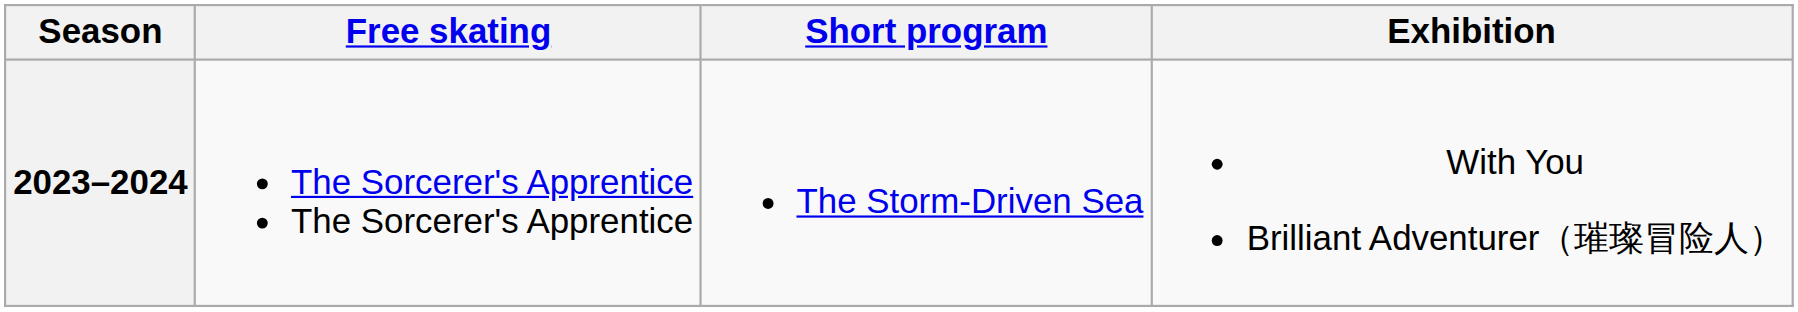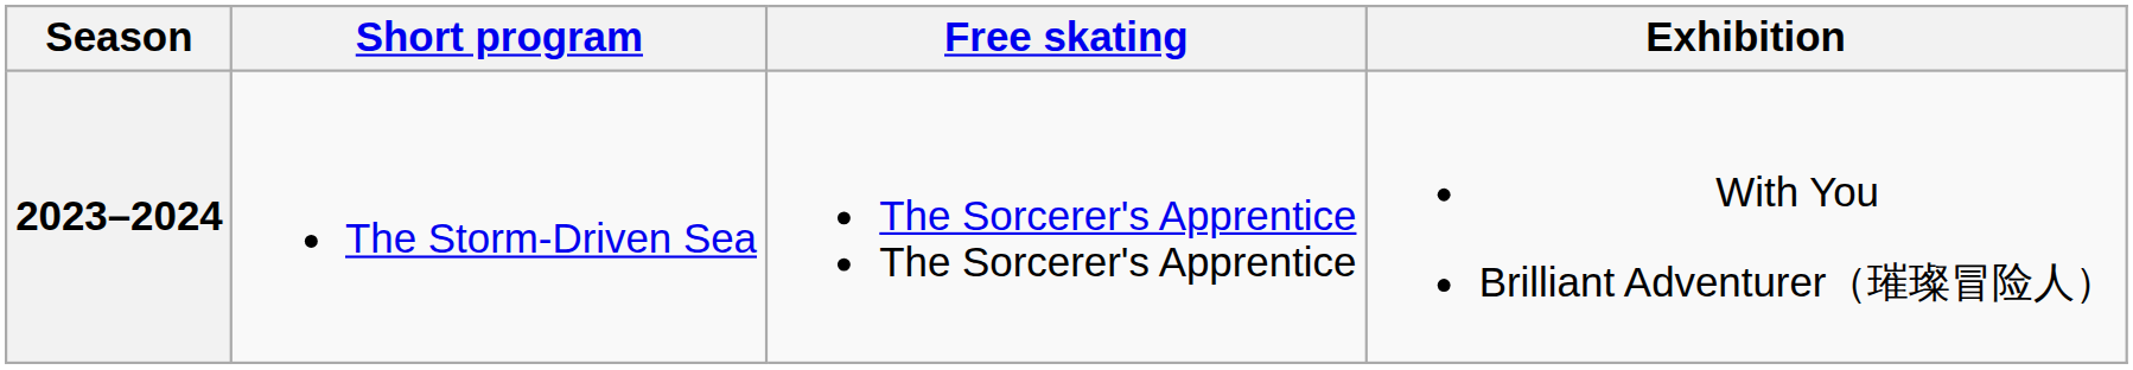columns swapped: Short program <-> Free skating
